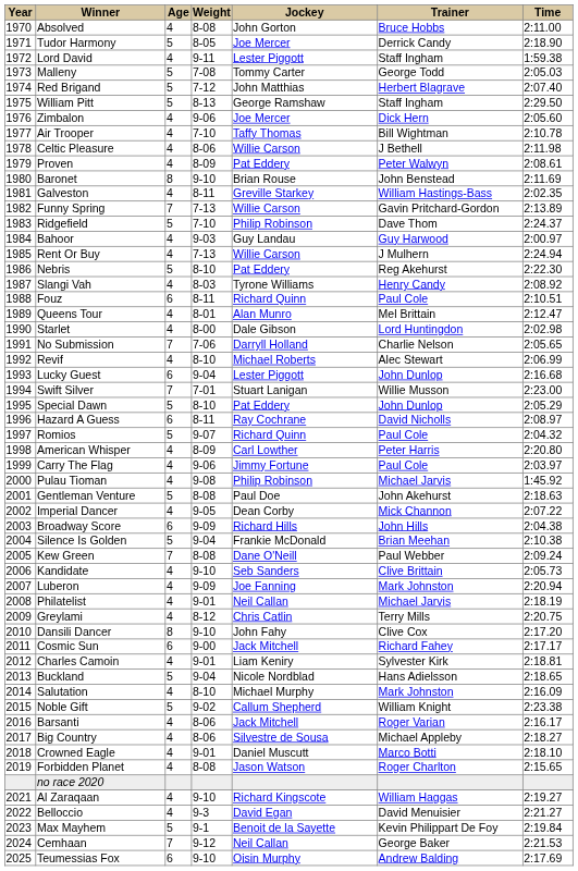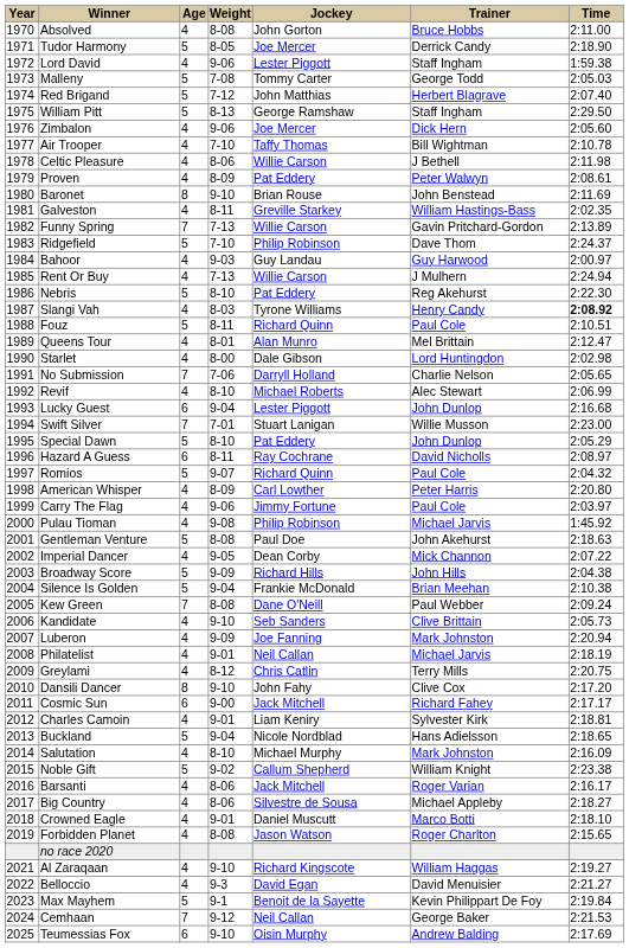Lord David | Weight: 9-11 -> 9-06
Slangi Vah | Time: normal -> bold
Fouz | Age: 6 -> 5
Broadway Score | Age: 6 -> 5
